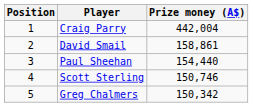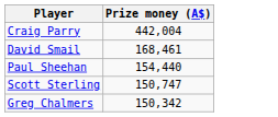- column: Position | 1 | 2 | 3 | 4 | 5
David Smail | Prize money (A$): 158,861 -> 168,461
Scott Sterling | Prize money (A$): 150,746 -> 150,747
